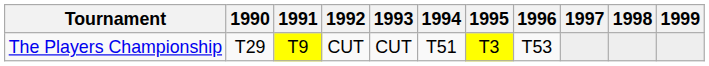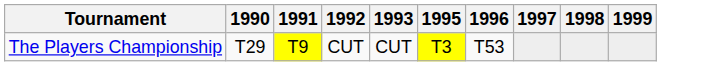- column: 1994 | T51
